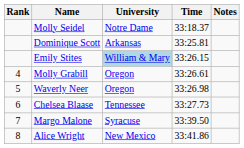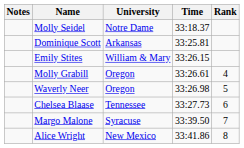columns swapped: Rank <-> Notes
Emily Stites | University: lightblue background -> no background
